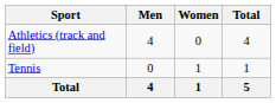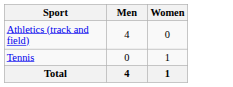- column: Total | 4 | 1 | 5
